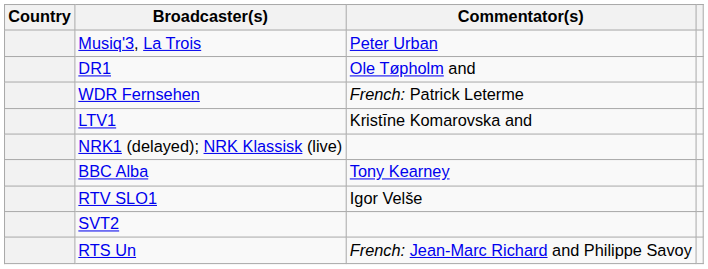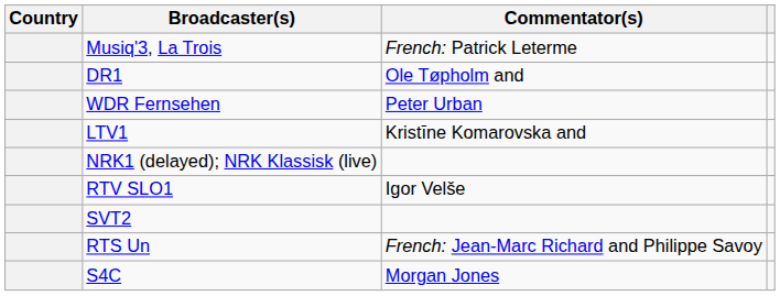Musiq'3, La Trois | Commentator(s): Peter Urban -> French: Patrick Leterme
WDR Fernsehen | Commentator(s): French: Patrick Leterme -> Peter Urban
- row: BBC Alba | Tony Kearney
+ row: S4C | Morgan Jones
